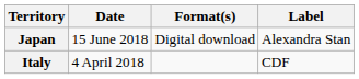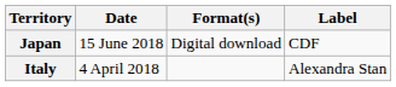Japan | Label: Alexandra Stan -> CDF
Italy | Label: CDF -> Alexandra Stan
